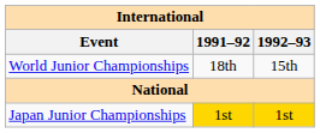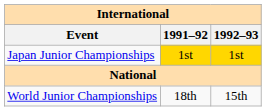rows swapped: World Junior Championships <-> Japan Junior Championships
